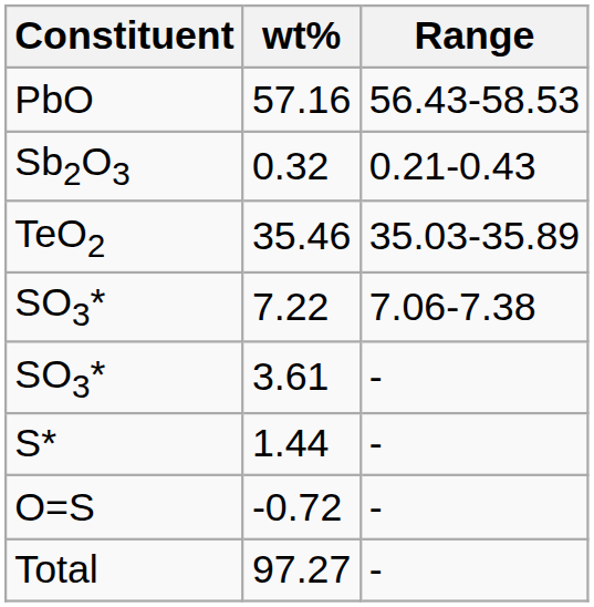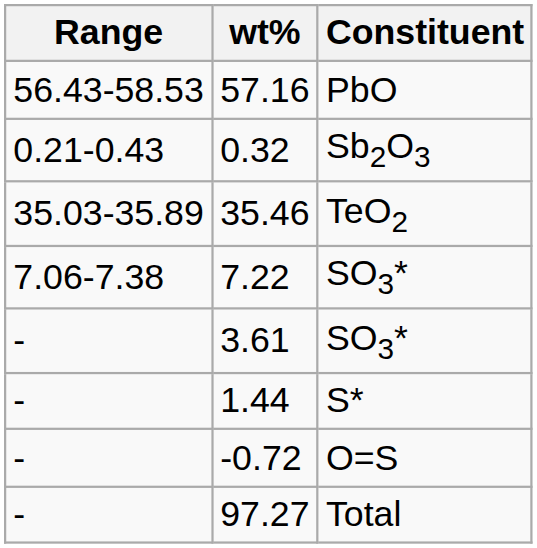columns swapped: Constituent <-> Range
